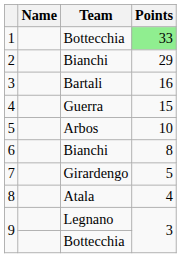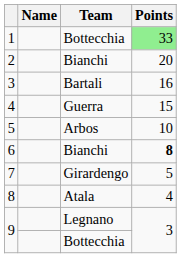2 | Points: 29 -> 20
6 | Points: normal -> bold
